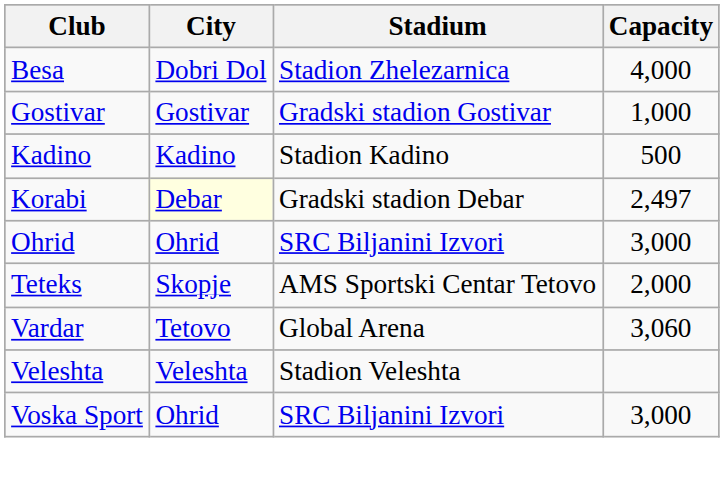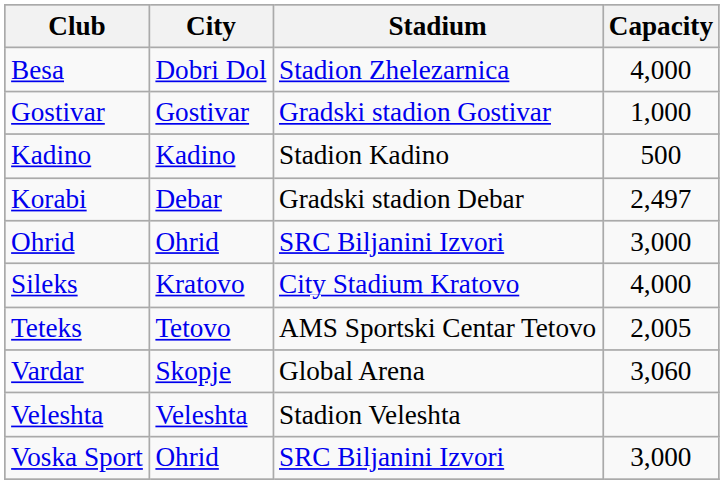Korabi | City: lightyellow background -> no background
+ row: Sileks | Kratovo | City Stadium Kratovo | 4,000
Teteks | City: Skopje -> Tetovo
Teteks | Capacity: 2,000 -> 2,005
Vardar | City: Tetovo -> Skopje
